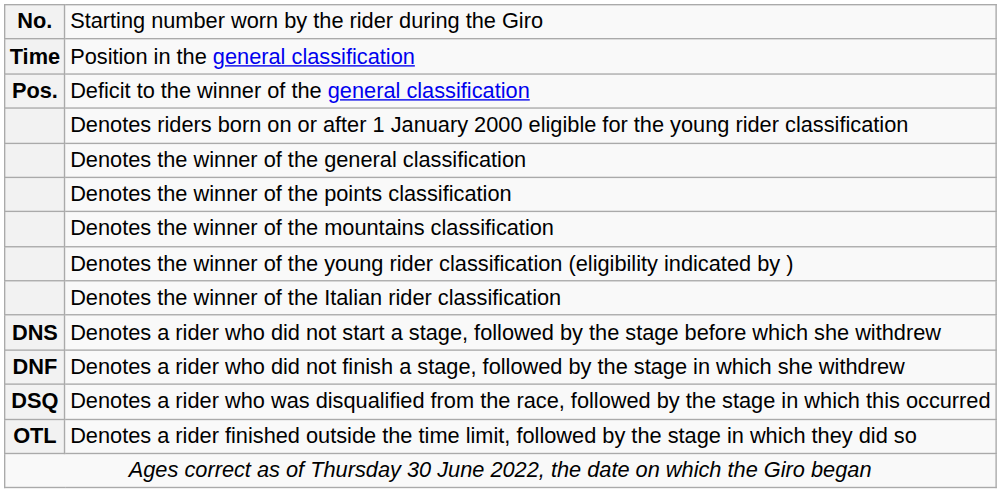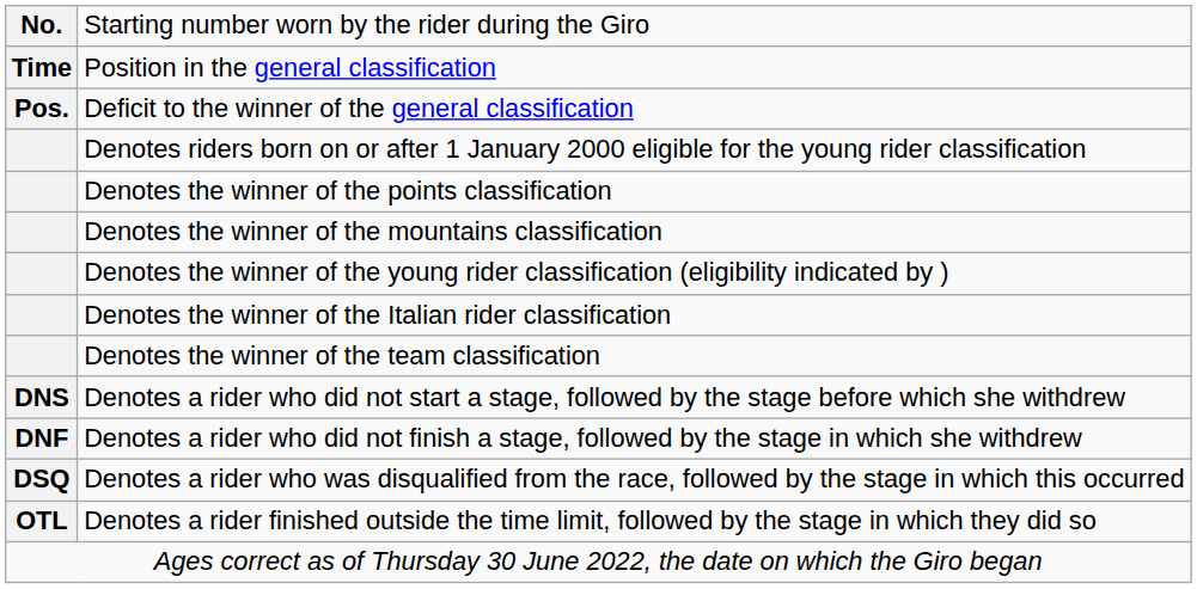- row: Denotes the winner of the general classification
+ row: Denotes the winner of the team classification
